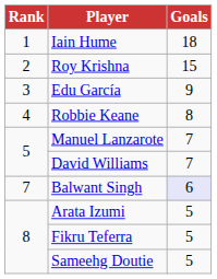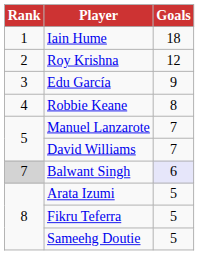Roy Krishna | Goals: 15 -> 12
Balwant Singh | Rank: no background -> lightgrey background
